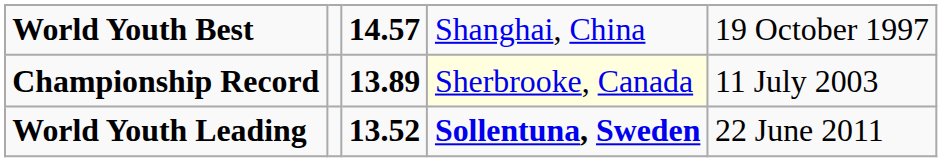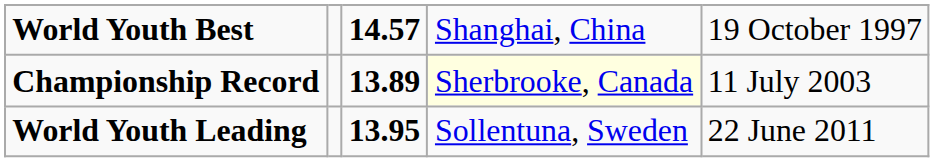World Youth Leading | column 3: 13.52 -> 13.95
World Youth Leading | column 4: bold -> normal
